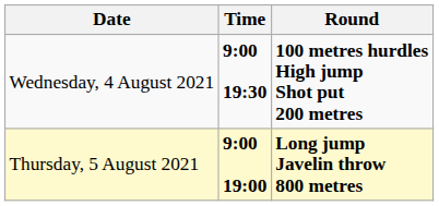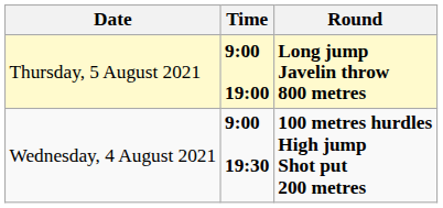rows swapped: Wednesday, 4 August 2021 <-> Thursday, 5 August 2021
